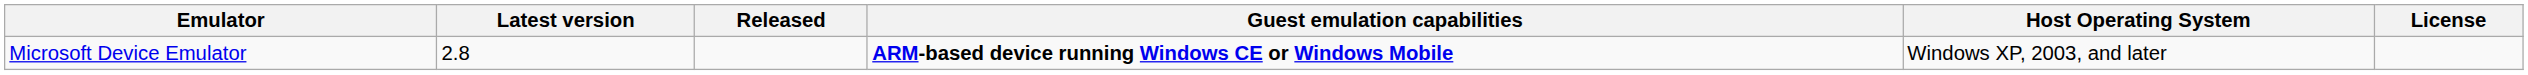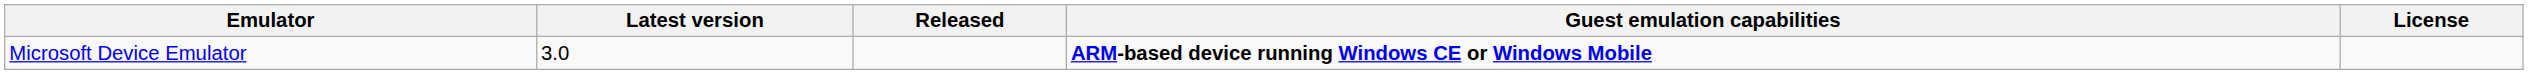- column: Host Operating System | Windows XP, 2003, and later
Microsoft Device Emulator | Latest version: 2.8 -> 3.0
